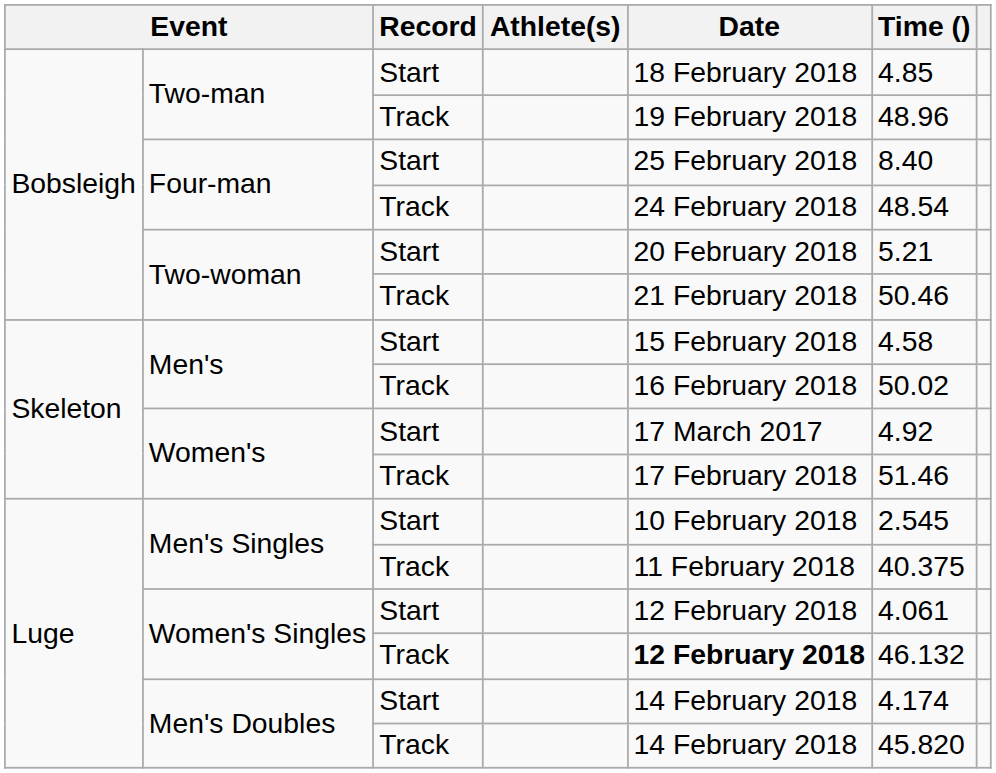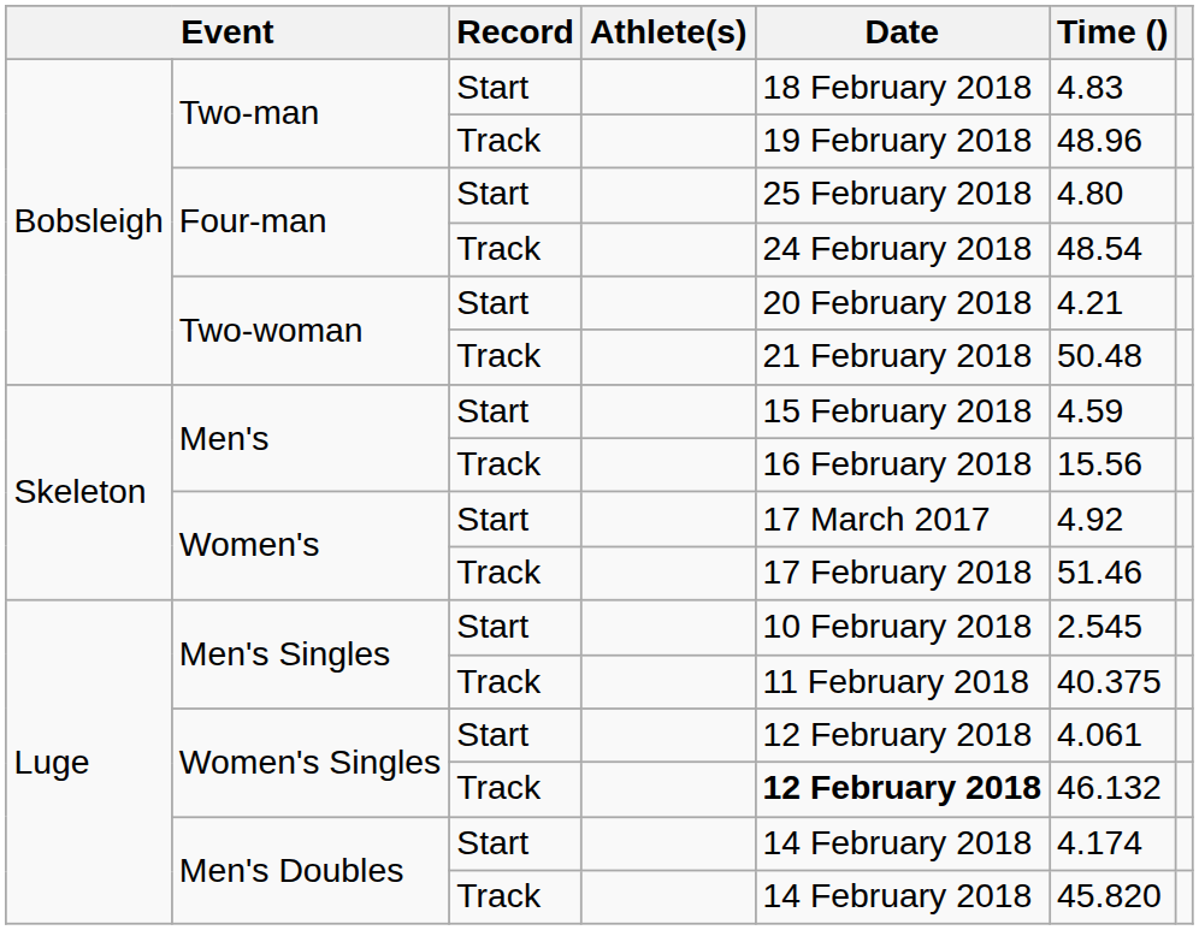Two-man / Start | Time (): 4.85 -> 4.83
Four-man / Start | Time (): 8.40 -> 4.80
Two-woman / Start | Time (): 5.21 -> 4.21
Two-woman / Track | Time (): 50.46 -> 50.48
Men's / Start | Time (): 4.58 -> 4.59
Men's / Track | Time (): 50.02 -> 15.56
